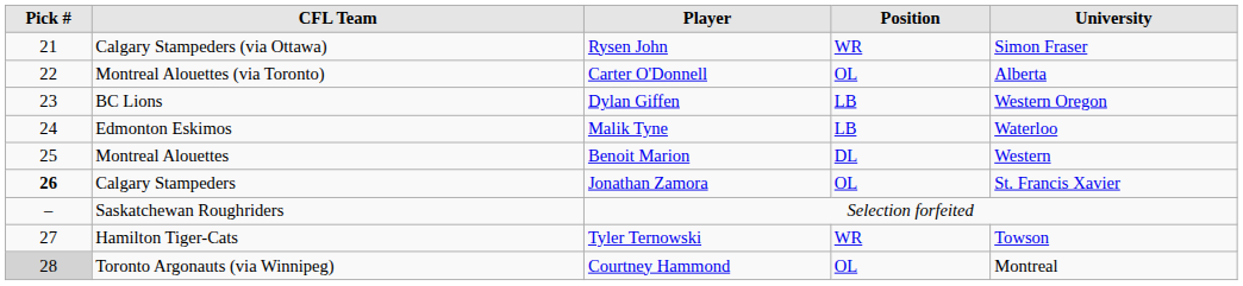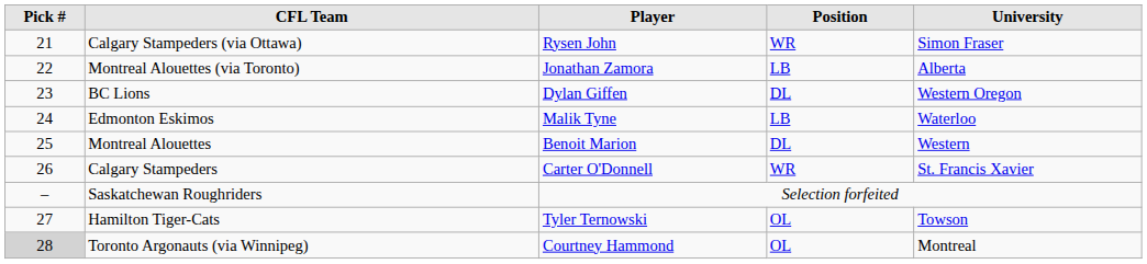Montreal Alouettes (via Toronto) | Player: Carter O'Donnell -> Jonathan Zamora
Montreal Alouettes (via Toronto) | Position: OL -> LB
BC Lions | Position: LB -> DL
Calgary Stampeders | Pick #: bold -> normal
Calgary Stampeders | Player: Jonathan Zamora -> Carter O'Donnell
Calgary Stampeders | Position: OL -> WR
Hamilton Tiger-Cats | Position: WR -> OL
